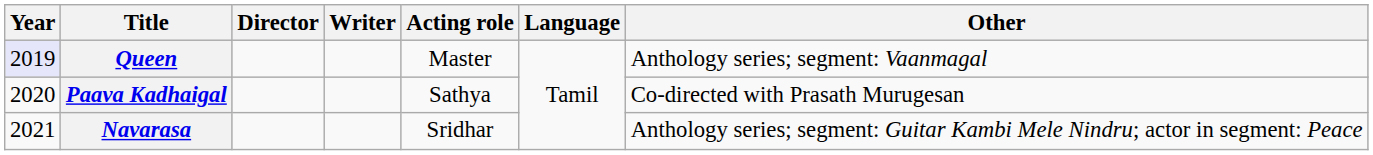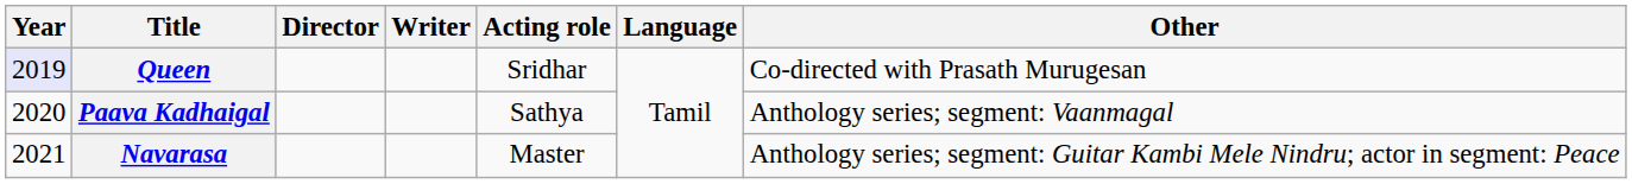Queen | Acting role: Master -> Sridhar
Queen | Other: Anthology series; segment: Vaanmagal -> Co-directed with Prasath Murugesan
Paava Kadhaigal | Other: Co-directed with Prasath Murugesan -> Anthology series; segment: Vaanmagal
Navarasa | Acting role: Sridhar -> Master
